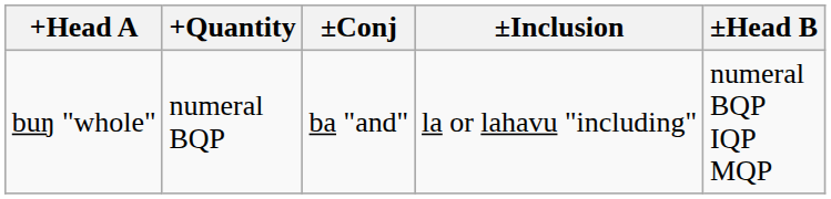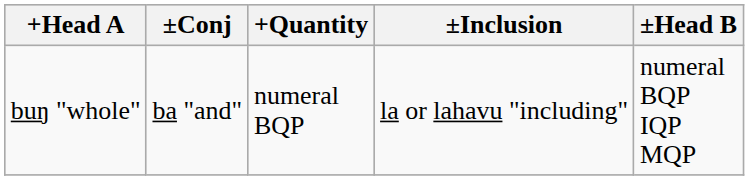columns swapped: +Quantity <-> ±Conj
